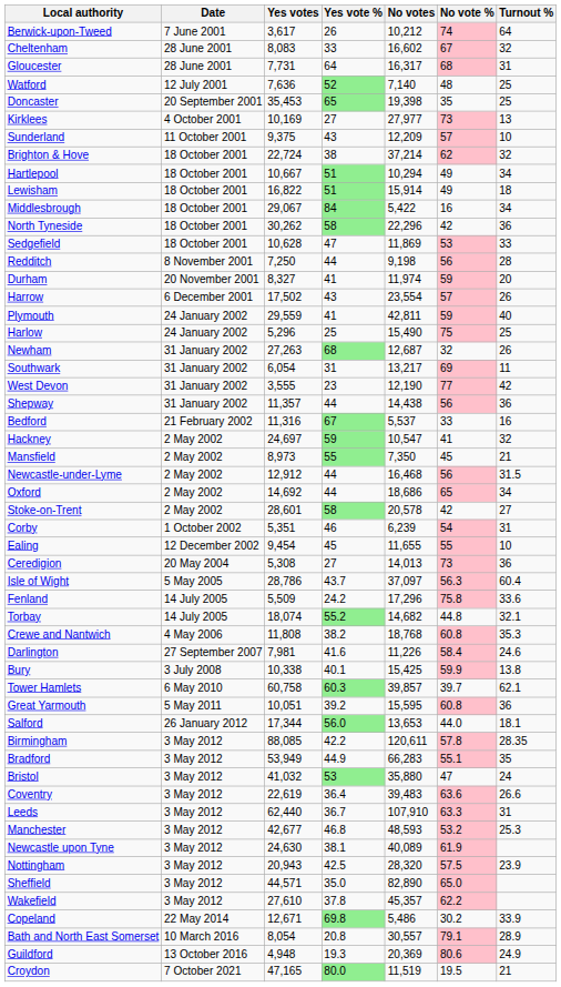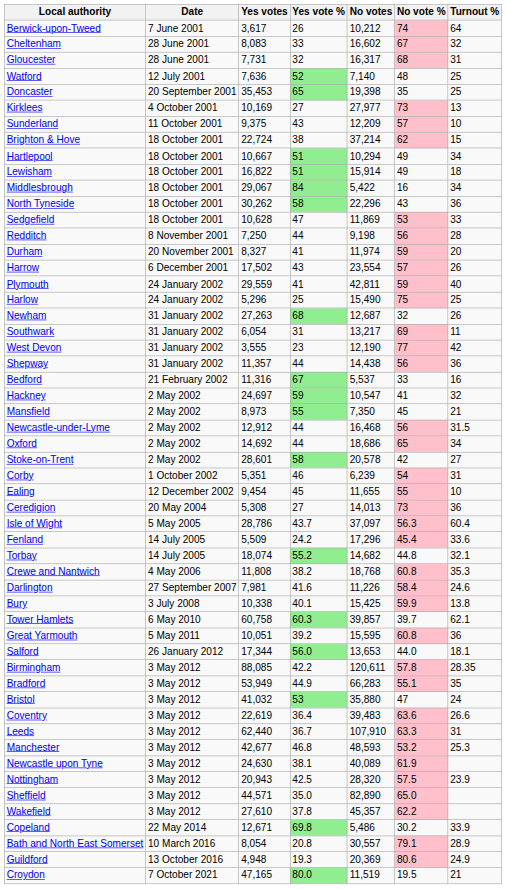Gloucester | Yes vote %: 64 -> 32
Brighton & Hove | Turnout %: 32 -> 15
North Tyneside | No vote %: 42 -> 43
Fenland | No vote %: 75.8 -> 45.4
